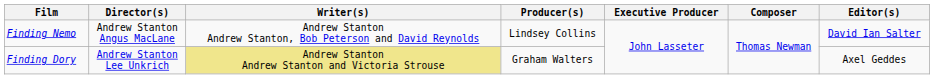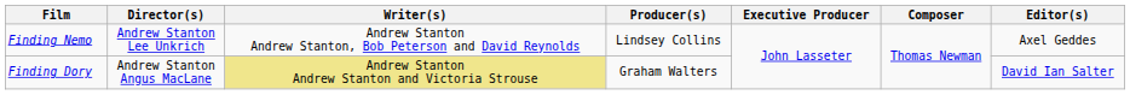Finding Nemo | Director(s): Andrew Stanton Angus MacLane -> Andrew Stanton Lee Unkrich
Finding Nemo | Editor(s): David Ian Salter -> Axel Geddes
Finding Dory | Director(s): Andrew Stanton Lee Unkrich -> Andrew Stanton Angus MacLane
Finding Dory | Editor(s): Axel Geddes -> David Ian Salter
